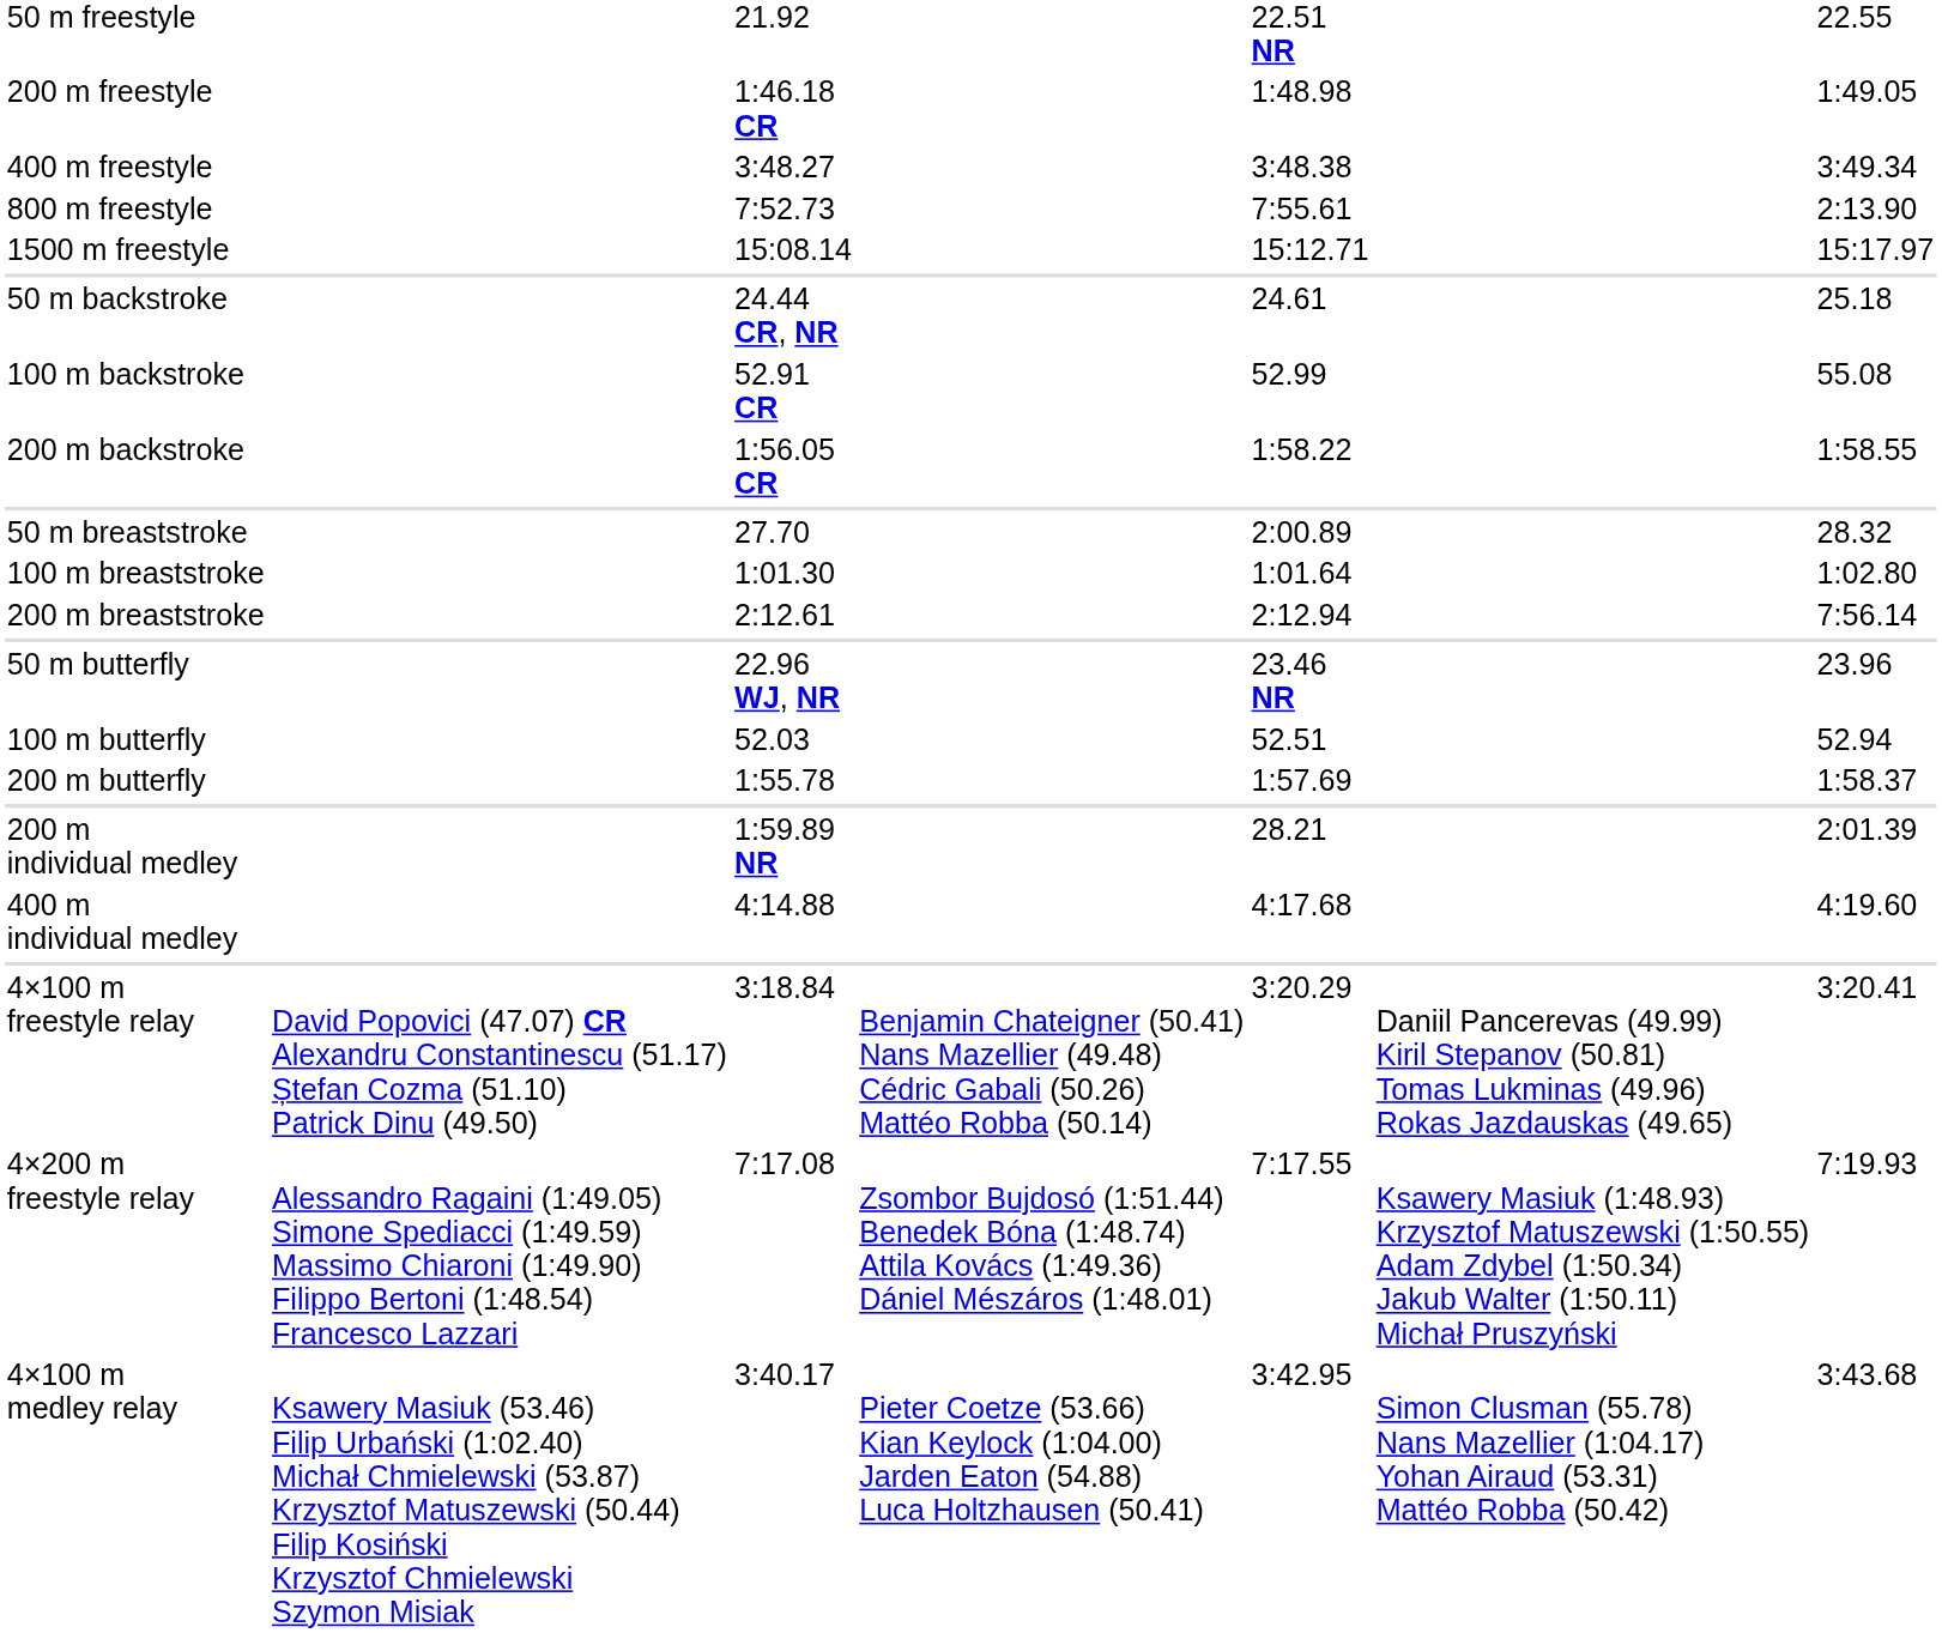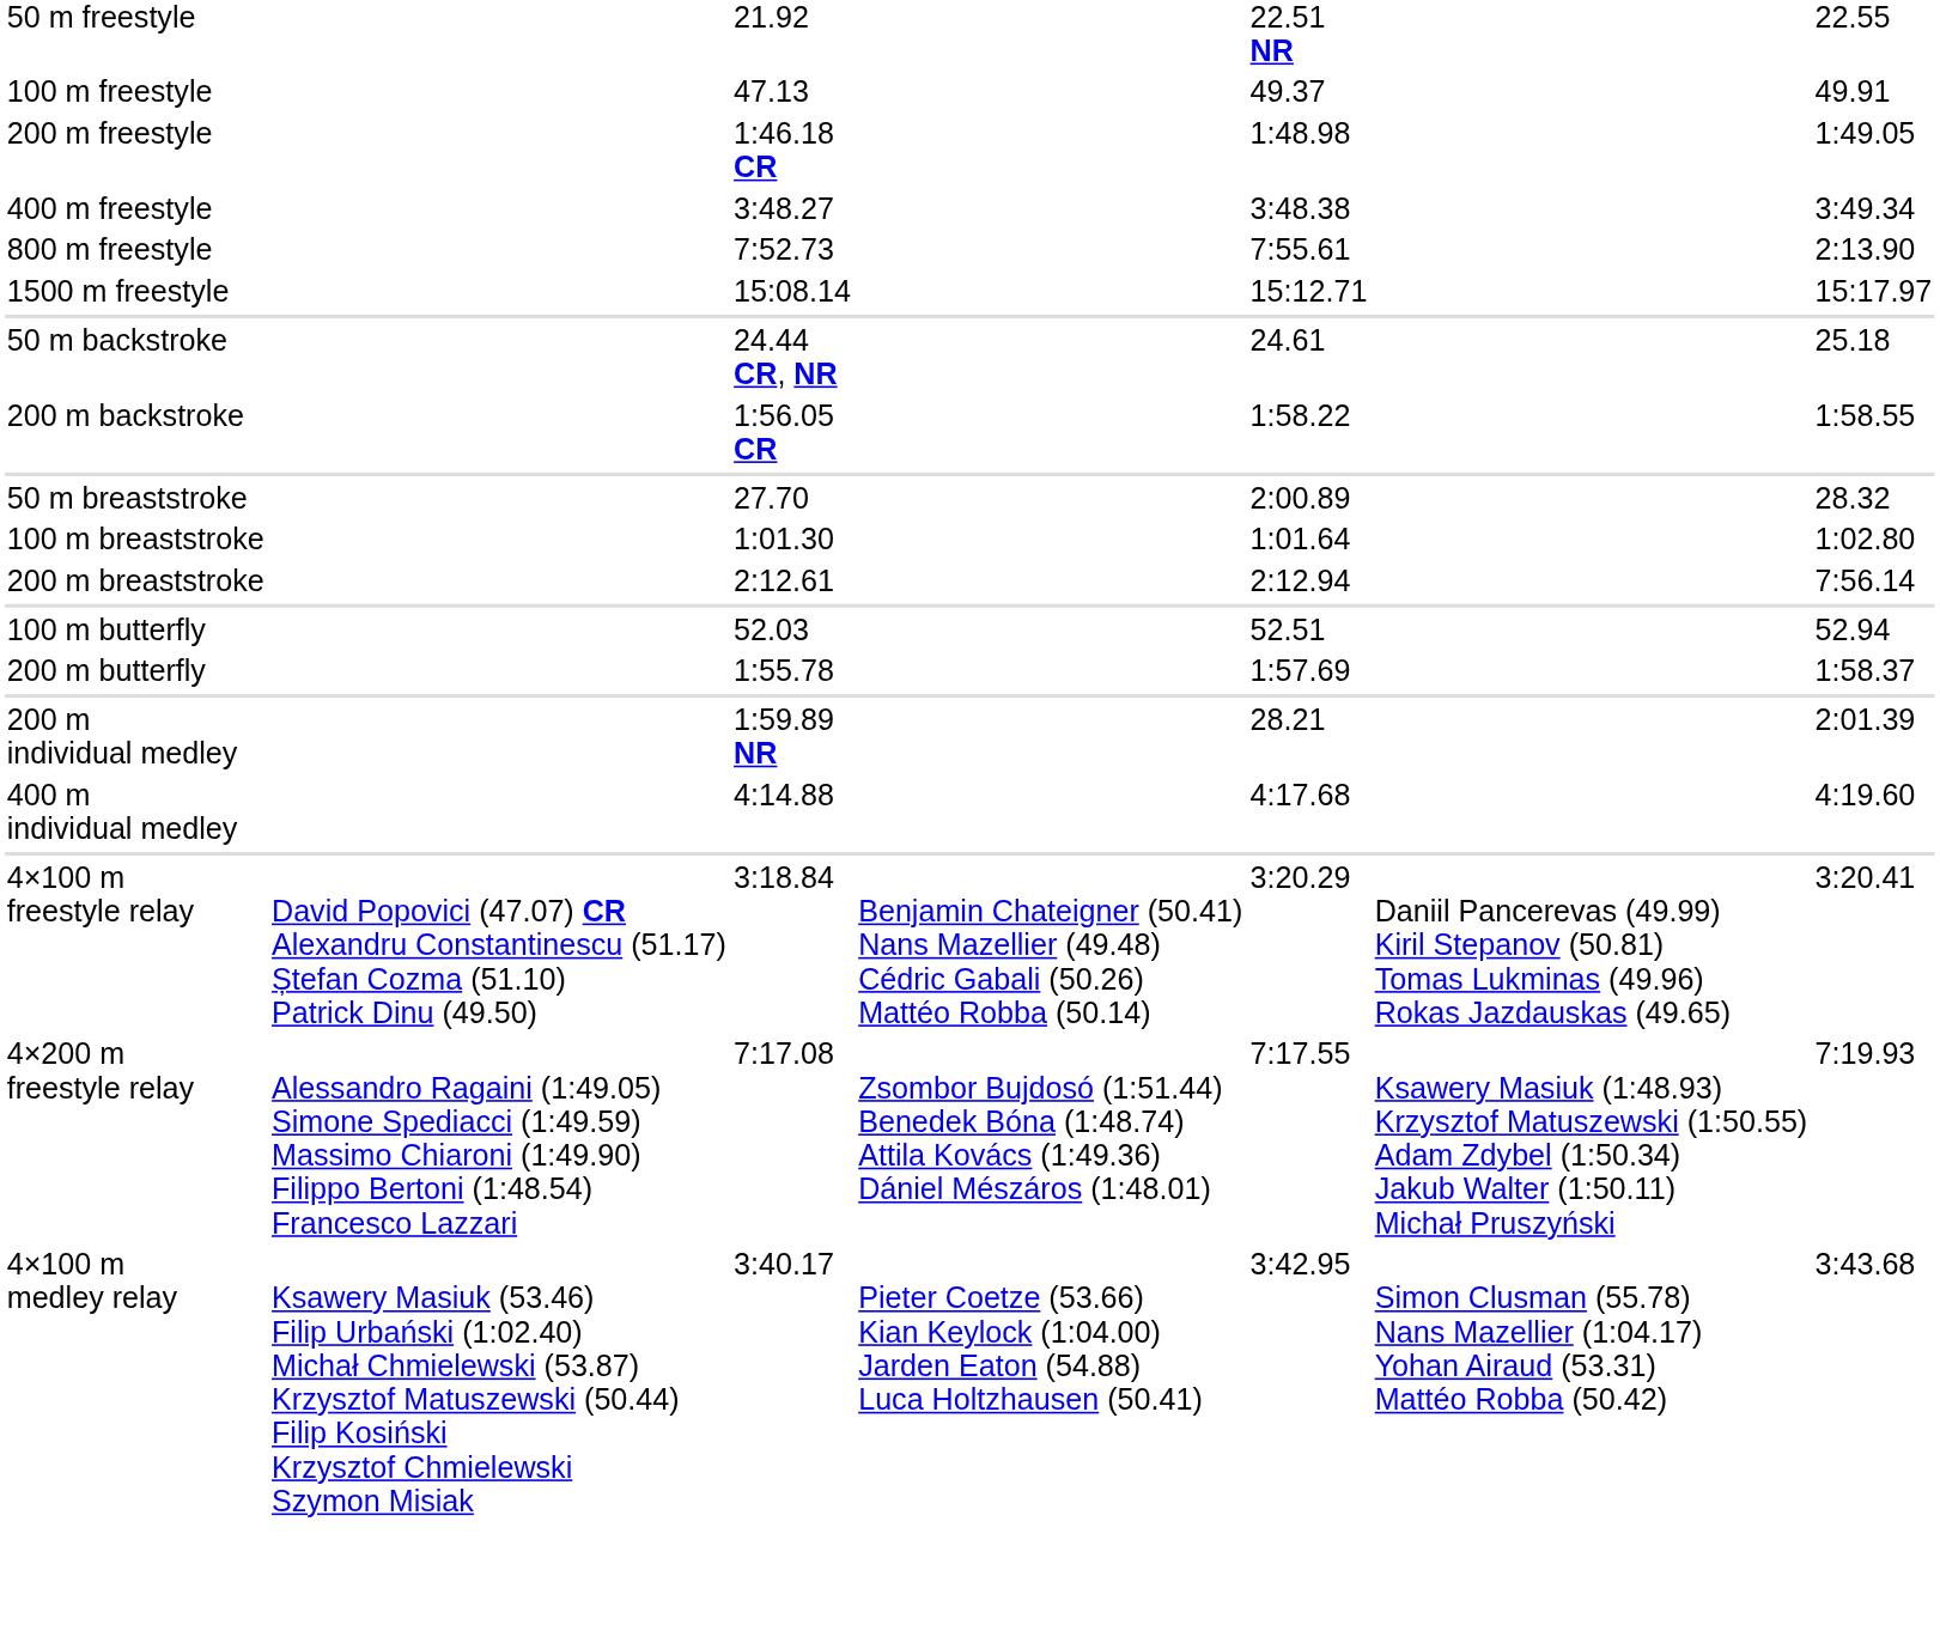+ row: 100 m freestyle | 47.13 | 49.37 | 49.91
- row: 100 m backstroke | 52.91 CR | 52.99 | 55.08
- row: 50 m butterfly | 22.96 WJ, NR | 23.46 NR | 23.96
